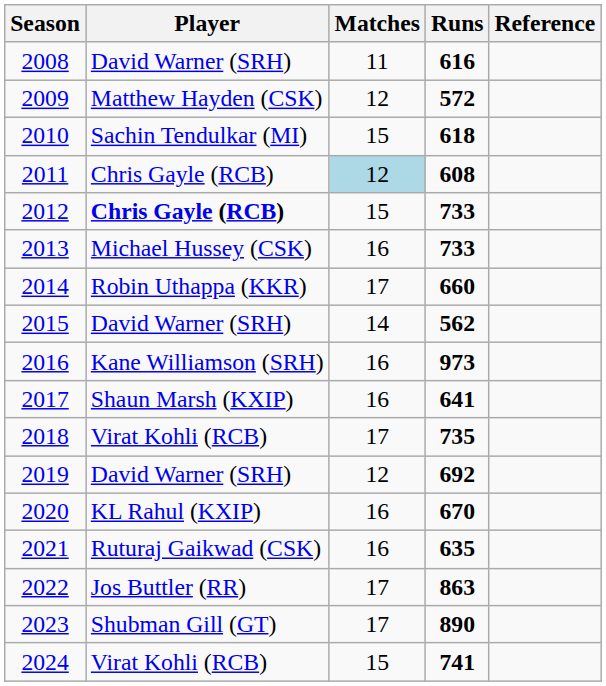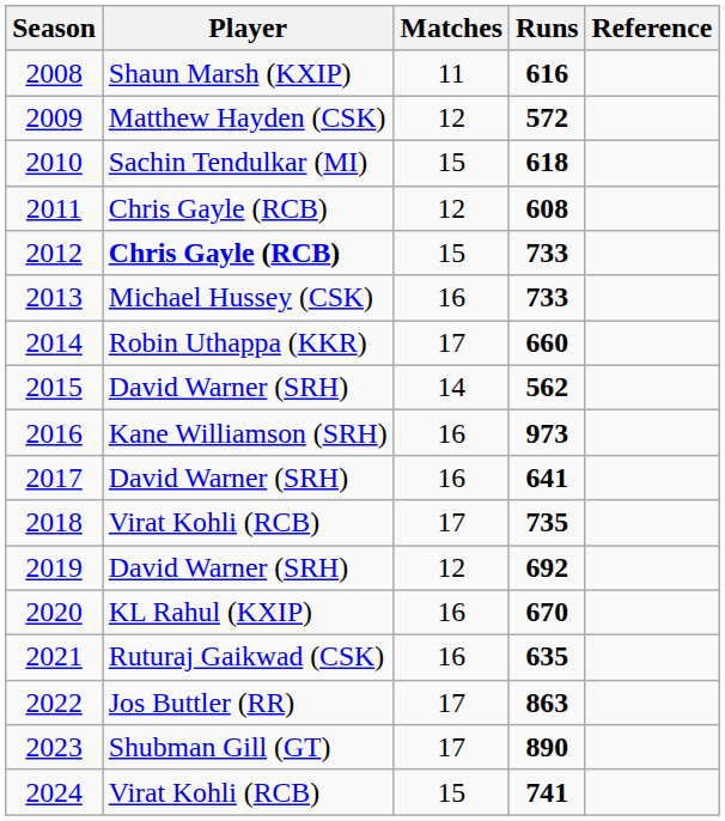2008 | Player: David Warner (SRH) -> Shaun Marsh (KXIP)
2011 | Matches: lightblue background -> no background
2017 | Player: Shaun Marsh (KXIP) -> David Warner (SRH)
